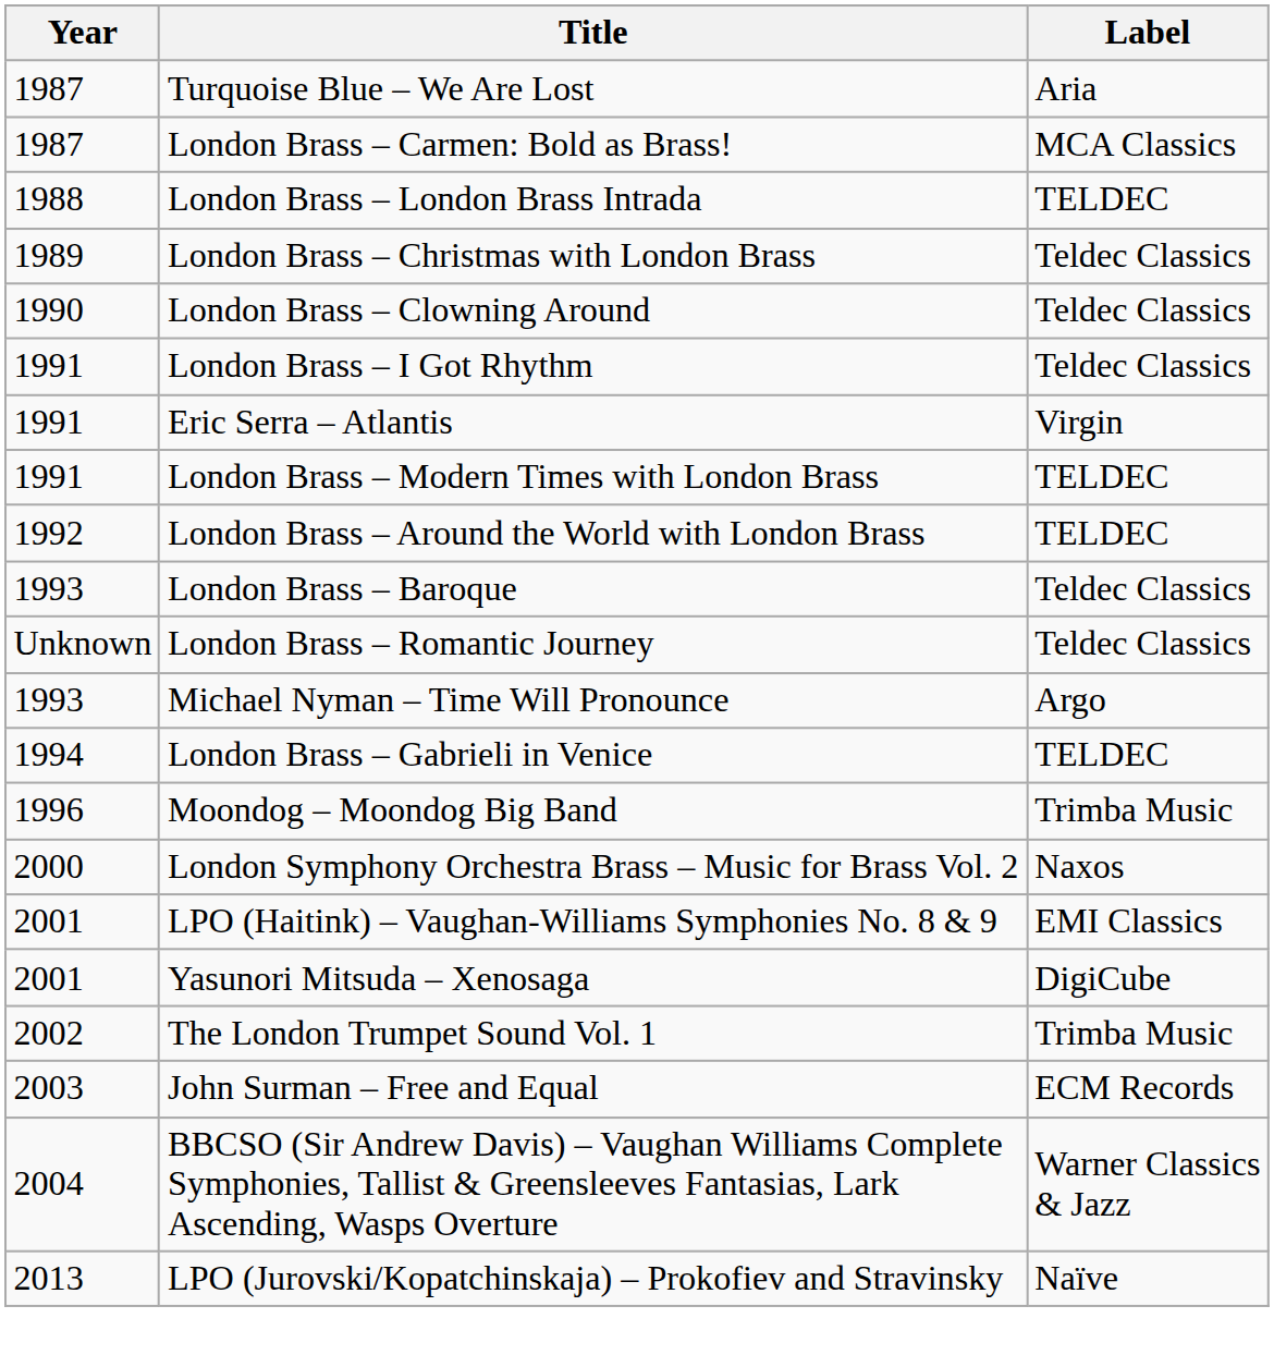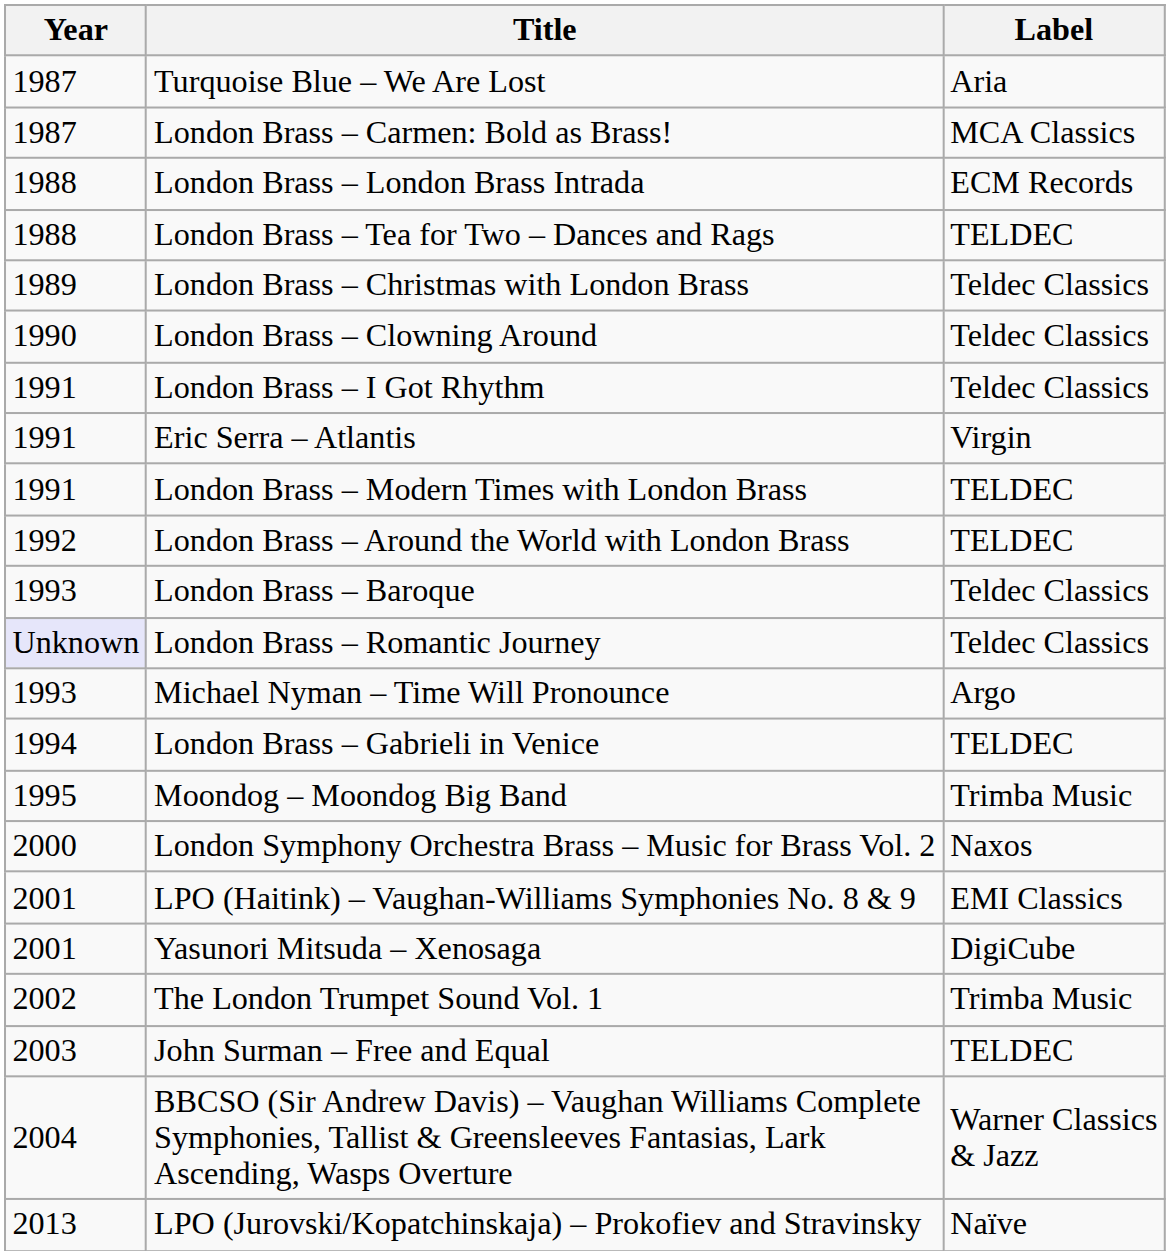London Brass – London Brass Intrada | Label: TELDEC -> ECM Records
+ row: 1988 | London Brass – Tea for Two – Dances and Rags | TELDEC
London Brass – Romantic Journey | Year: no background -> lavender background
Moondog – Moondog Big Band | Year: 1996 -> 1995
John Surman – Free and Equal | Label: ECM Records -> TELDEC
